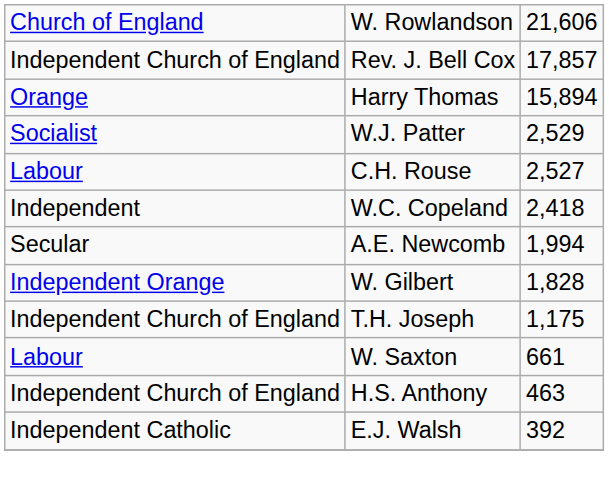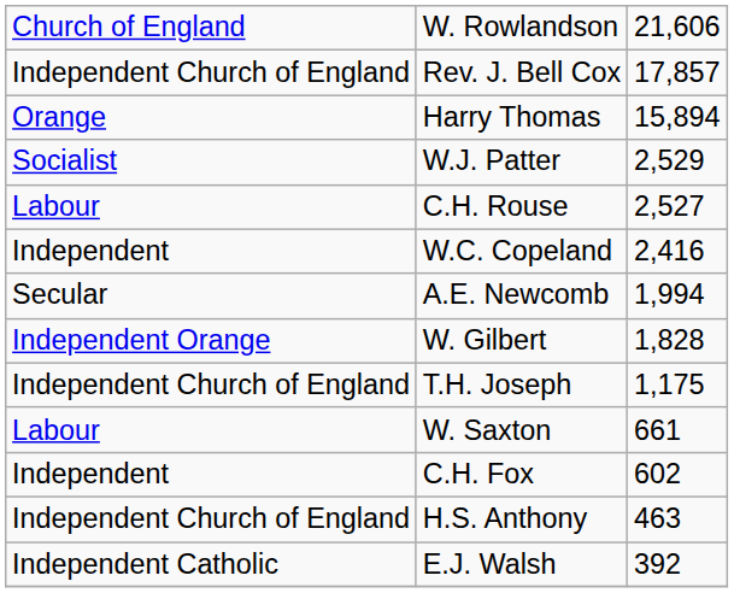W.C. Copeland | column 3: 2,418 -> 2,416
+ row: Independent | C.H. Fox | 602
